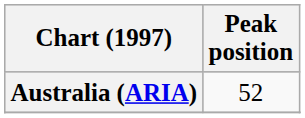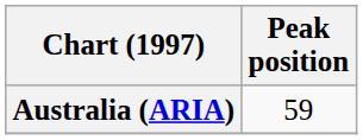Australia (ARIA) | Peak position: 52 -> 59
